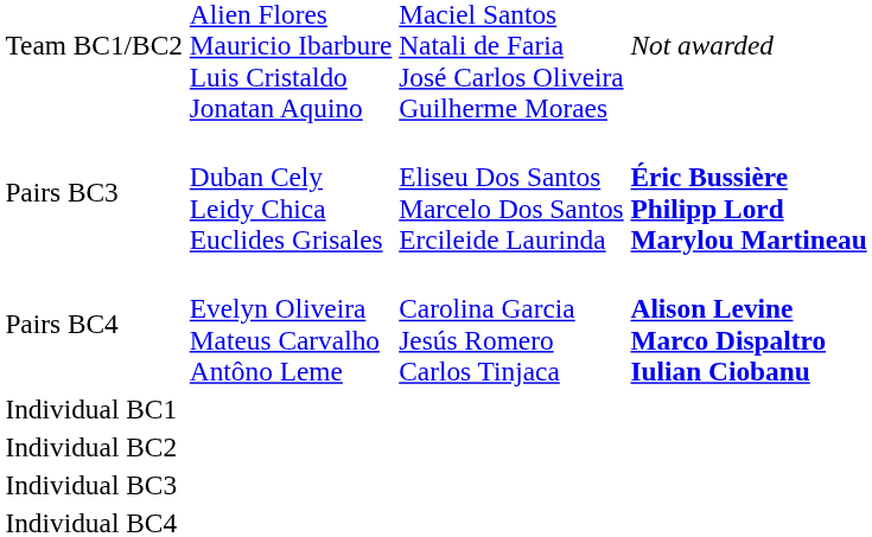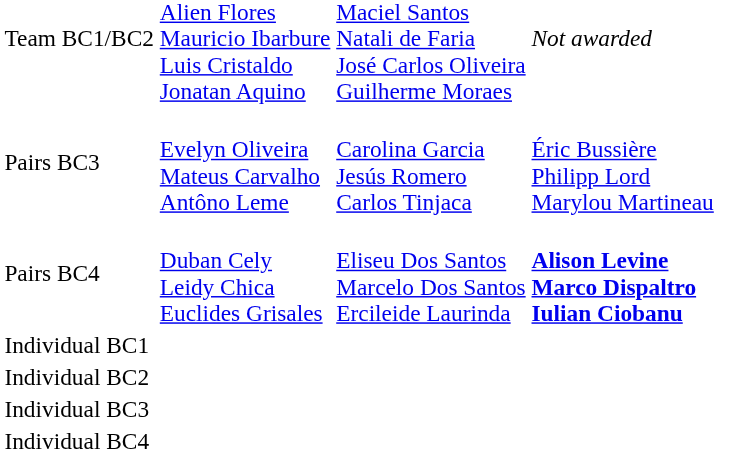Pairs BC3 | column 2: Duban Cely Leidy Chica Euclides Grisales -> Evelyn Oliveira Mateus Carvalho Antôno Leme
Pairs BC3 | column 3: Eliseu Dos Santos Marcelo Dos Santos Ercileide Laurinda -> Carolina Garcia Jesús Romero Carlos Tinjaca
Pairs BC3 | column 4: bold -> normal
Pairs BC4 | column 2: Evelyn Oliveira Mateus Carvalho Antôno Leme -> Duban Cely Leidy Chica Euclides Grisales
Pairs BC4 | column 3: Carolina Garcia Jesús Romero Carlos Tinjaca -> Eliseu Dos Santos Marcelo Dos Santos Ercileide Laurinda
